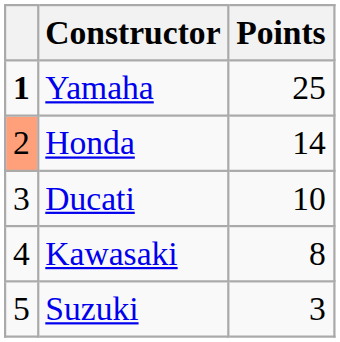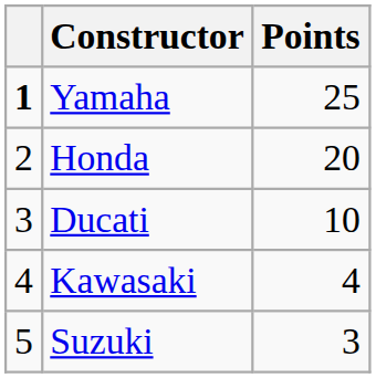Honda | column 1: lightsalmon background -> no background
Honda | Points: 14 -> 20
Kawasaki | Points: 8 -> 4
